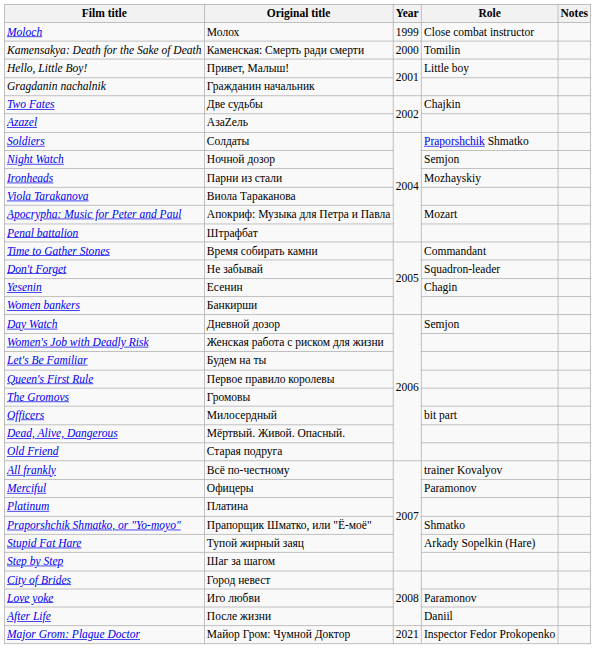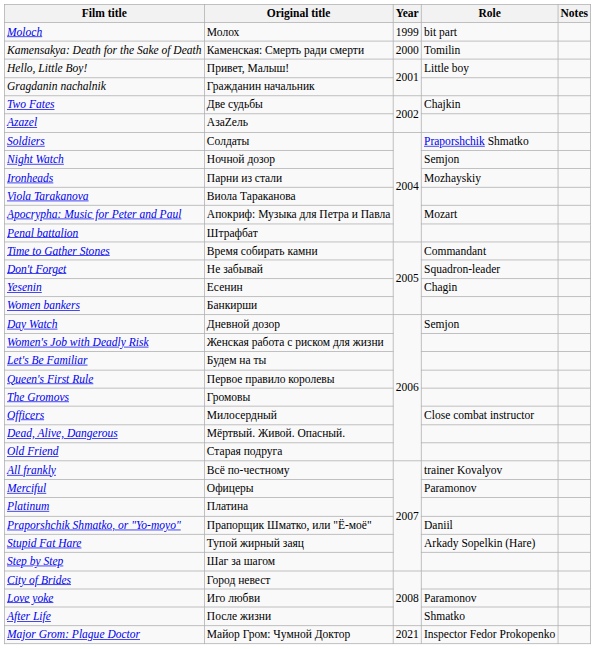Moloch | Role: Close combat instructor -> bit part
Officers | Role: bit part -> Close combat instructor
Praporshchik Shmatko, or "Yo-moyo" | Role: Shmatko -> Daniil
After Life | Role: Daniil -> Shmatko
